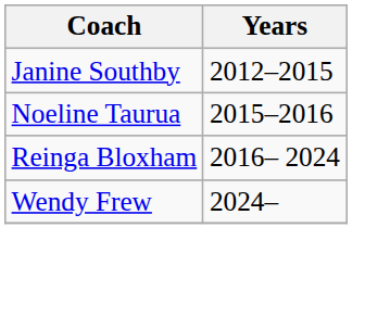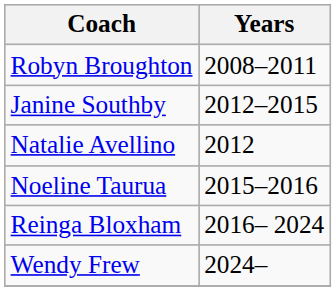+ row: Robyn Broughton | 2008–2011
+ row: Natalie Avellino | 2012
